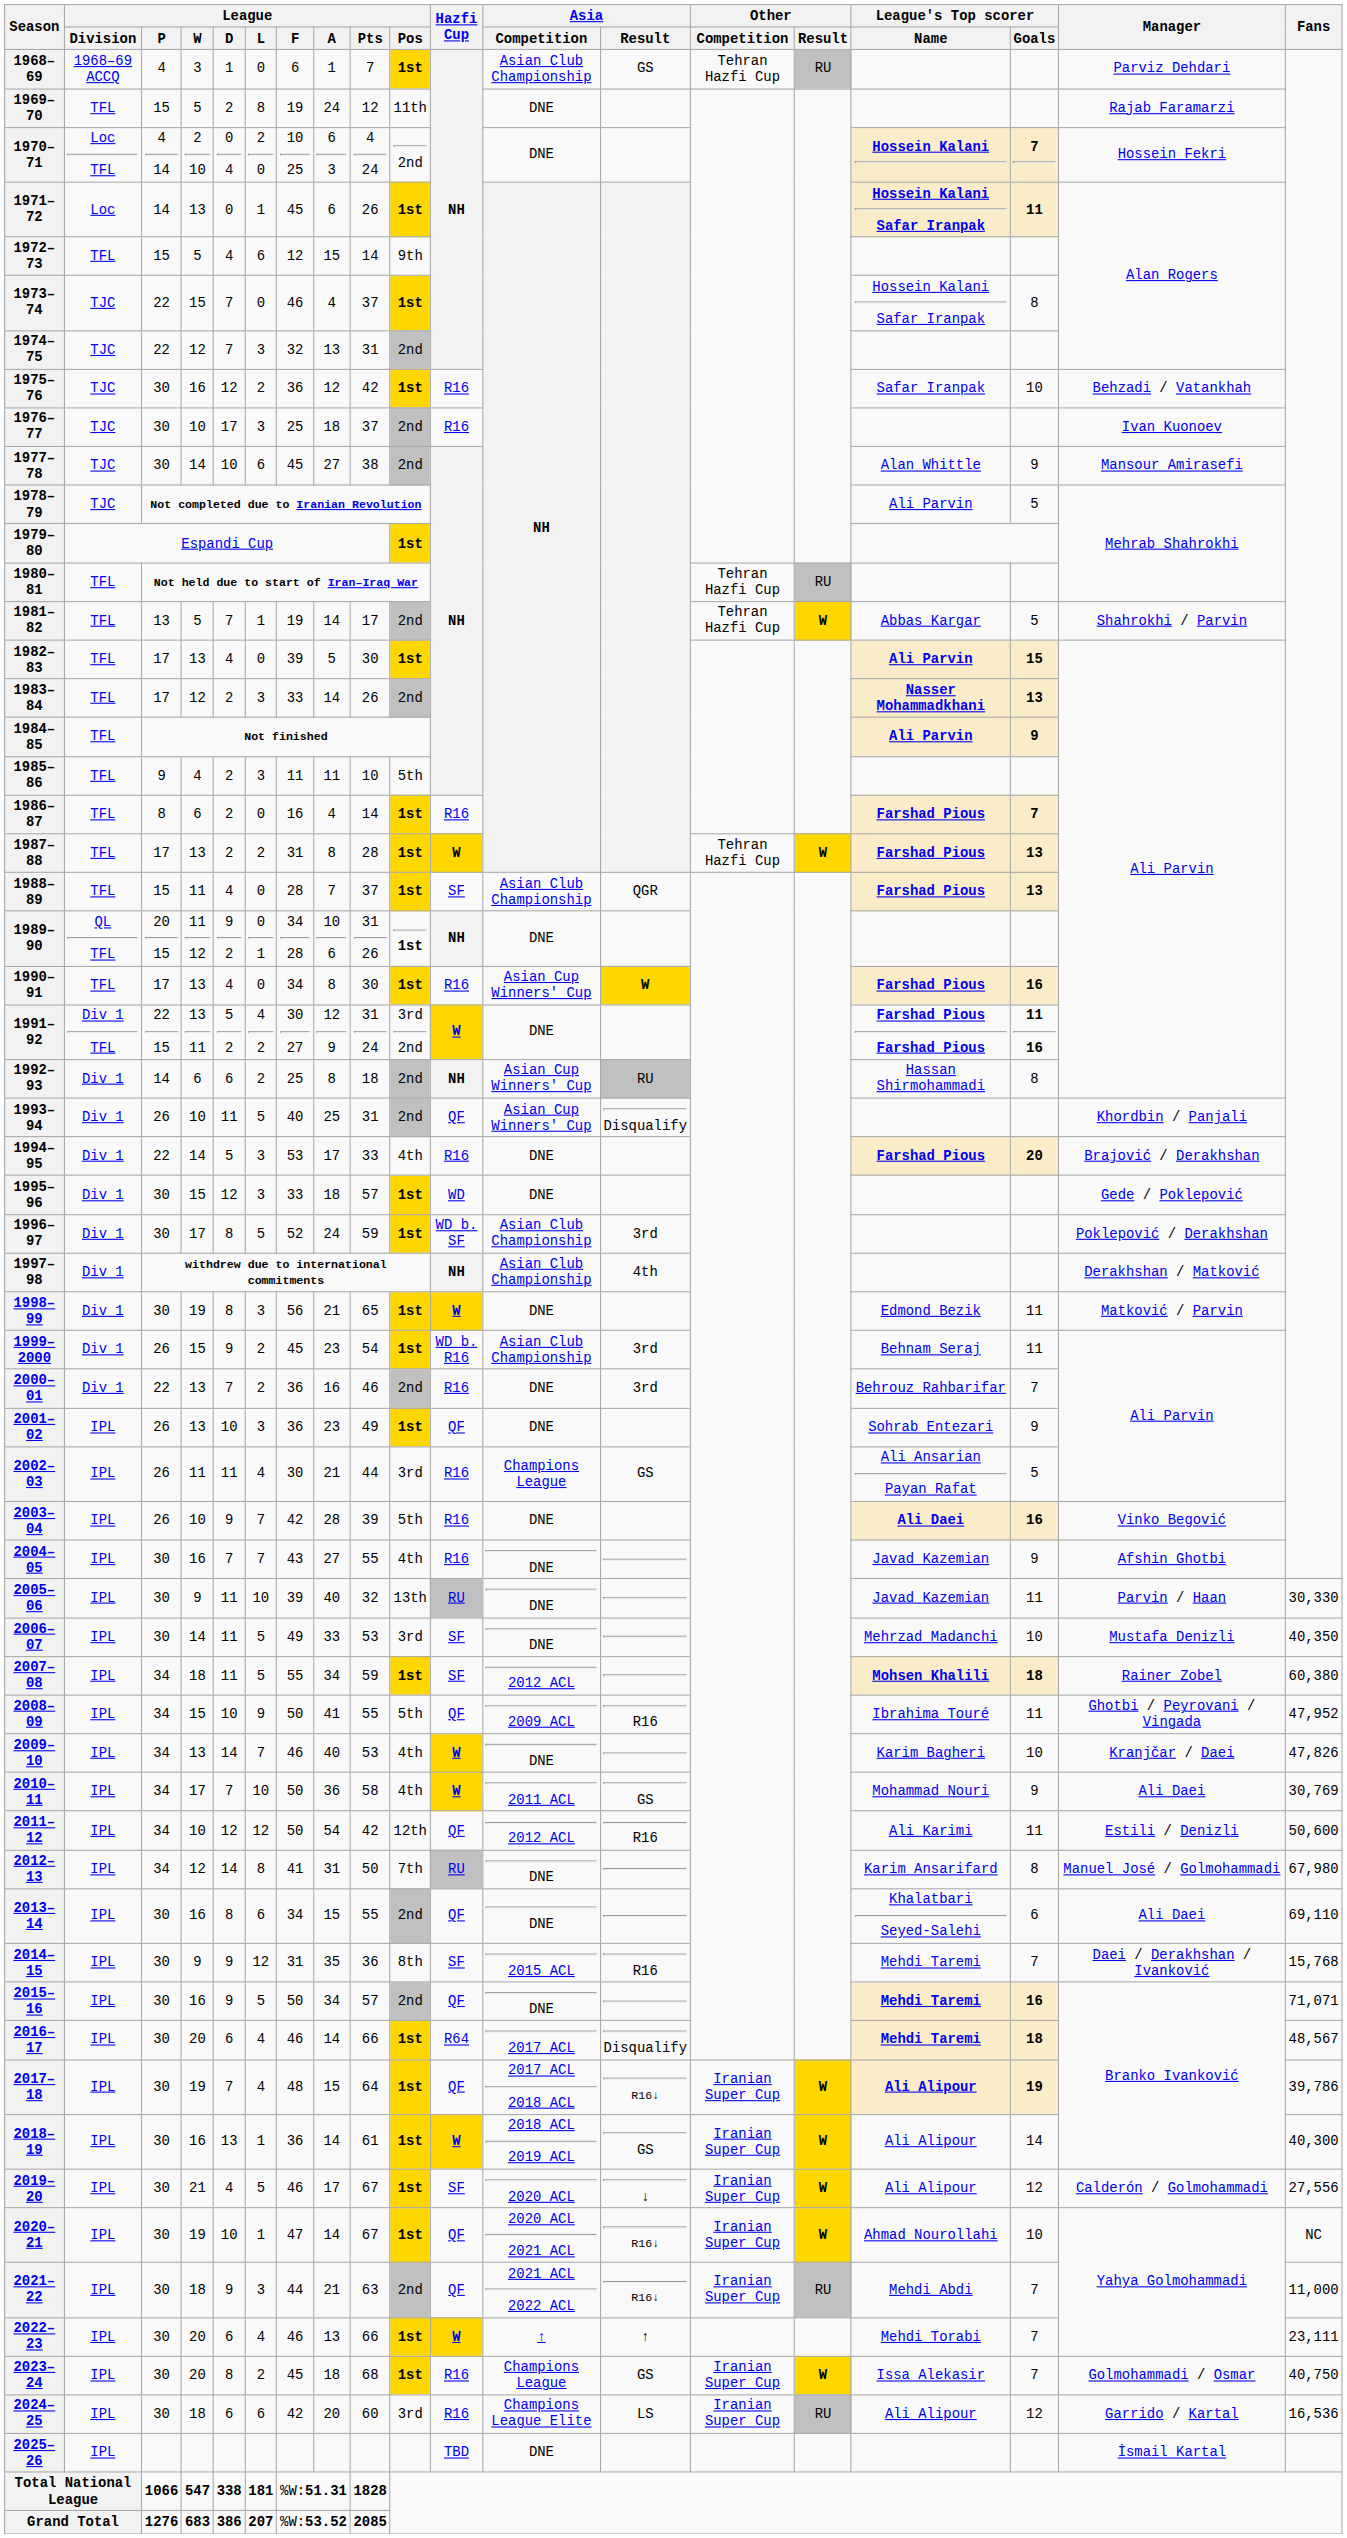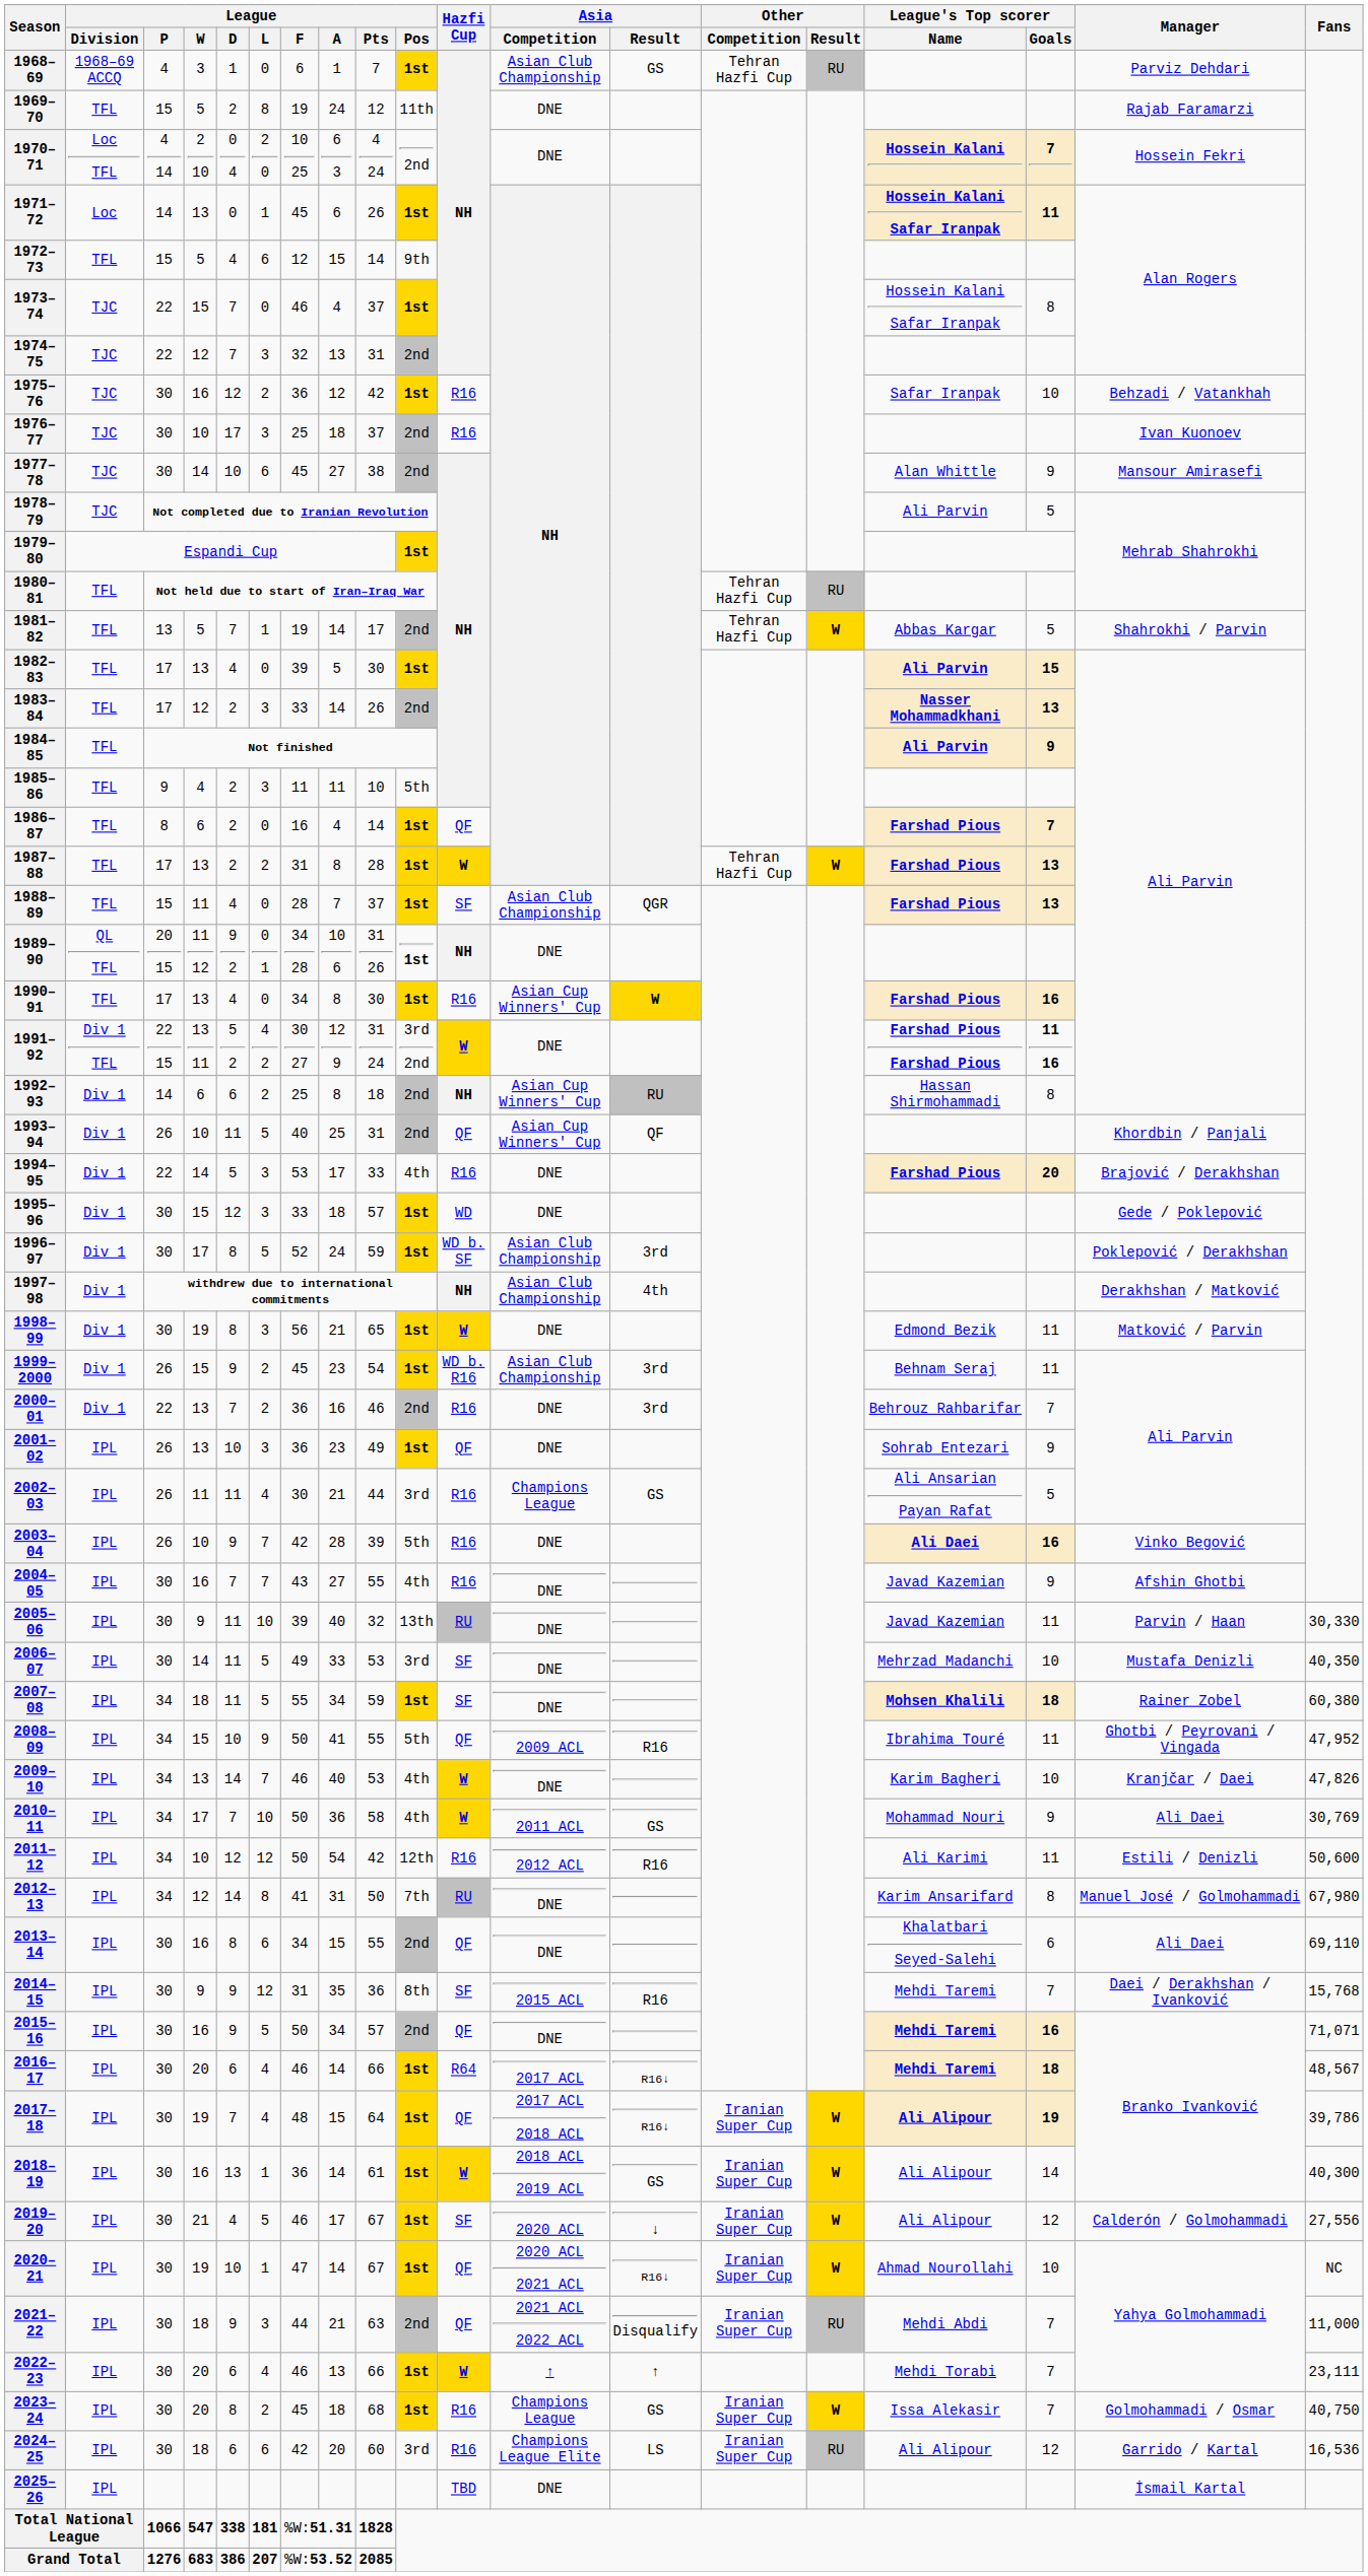1986–87 | Hazfi Cup: R16 -> QF
1993–94 | Asia / Result: Disqualify -> QF
2007–08 | Asia / Competition: 2012 ACL -> DNE
2011–12 | Hazfi Cup: QF -> R16
2016–17 | Asia / Result: Disqualify -> R16↓
2021–22 | Asia / Result: R16↓ -> Disqualify
